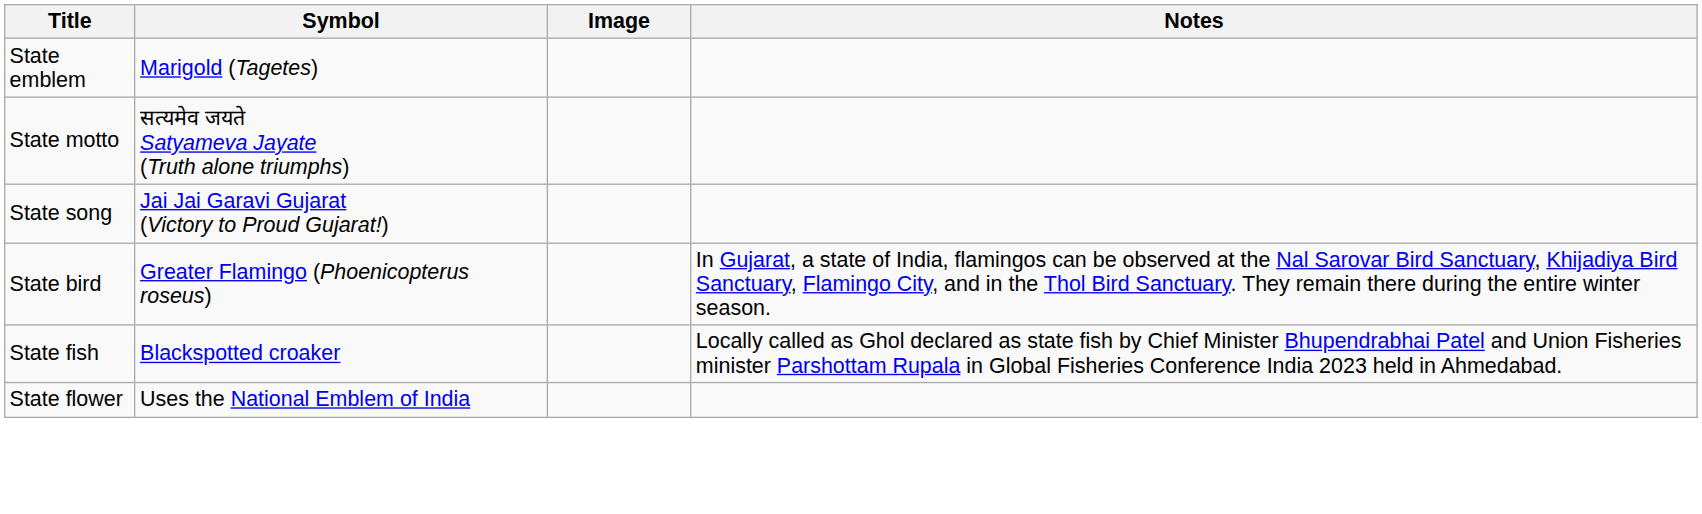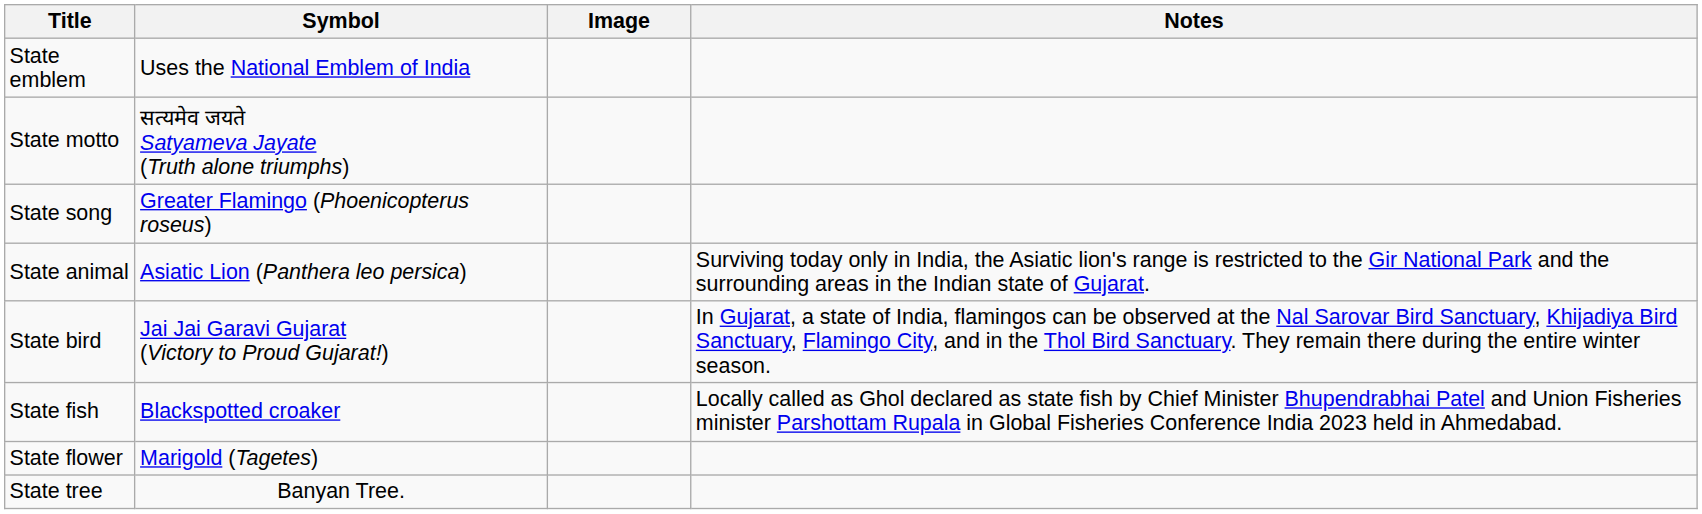State emblem | Symbol: Marigold (Tagetes) -> Uses the National Emblem of India
State song | Symbol: Jai Jai Garavi Gujarat (Victory to Proud Gujarat!) -> Greater Flamingo (Phoenicopterus roseus)
+ row: State animal | Asiatic Lion (Panthera leo persica) | Surviving today only in India, the Asiatic lion's range is restricted to the Gir National Park and the surrounding areas in the Indian state of Gujarat.
State bird | Symbol: Greater Flamingo (Phoenicopterus roseus) -> Jai Jai Garavi Gujarat (Victory to Proud Gujarat!)
State flower | Symbol: Uses the National Emblem of India -> Marigold (Tagetes)
+ row: State tree | Banyan Tree.
